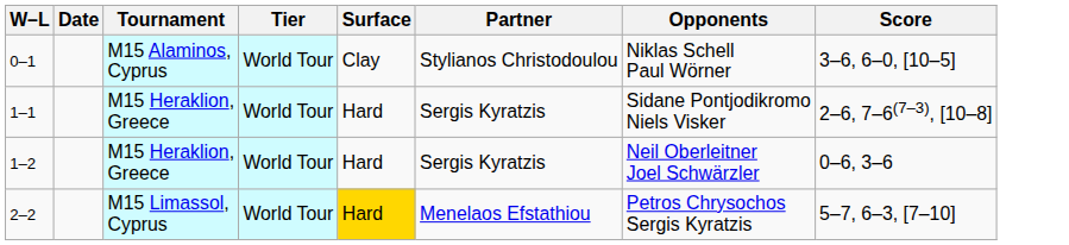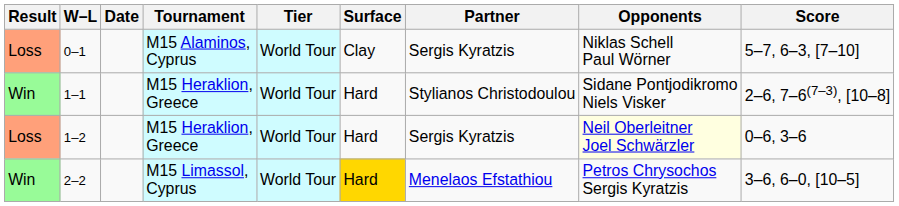+ column: Result | Loss | Win | Loss | Win
0–1 | Partner: Stylianos Christodoulou -> Sergis Kyratzis
0–1 | Score: 3–6, 6–0, [10–5] -> 5–7, 6–3, [7–10]
1–1 | Partner: Sergis Kyratzis -> Stylianos Christodoulou
1–2 | Opponents: no background -> lightyellow background
2–2 | Score: 5–7, 6–3, [7–10] -> 3–6, 6–0, [10–5]
